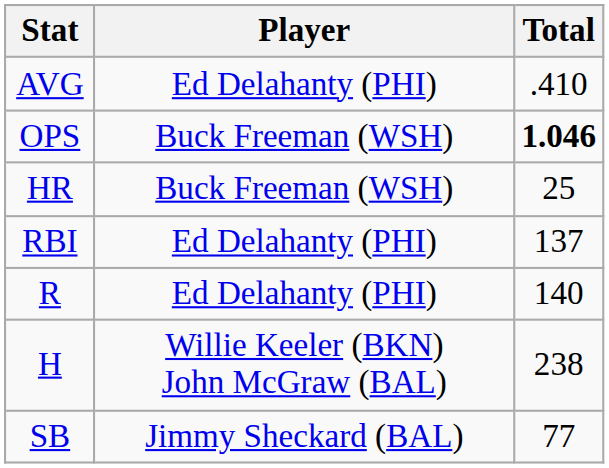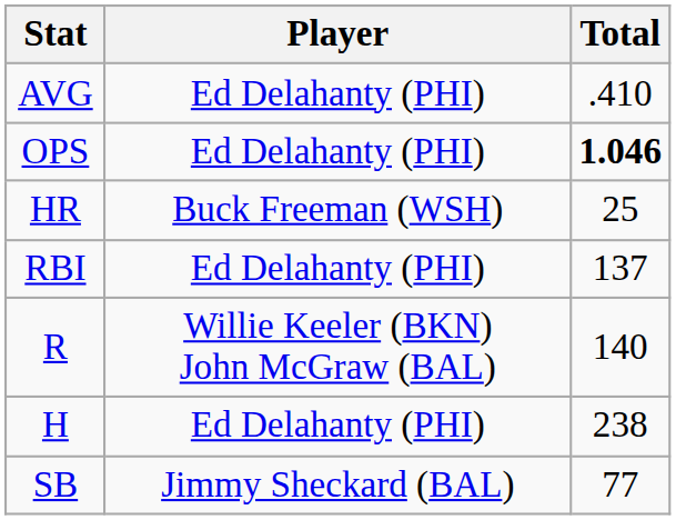OPS | Player: Buck Freeman (WSH) -> Ed Delahanty (PHI)
R | Player: Ed Delahanty (PHI) -> Willie Keeler (BKN) John McGraw (BAL)
H | Player: Willie Keeler (BKN) John McGraw (BAL) -> Ed Delahanty (PHI)
